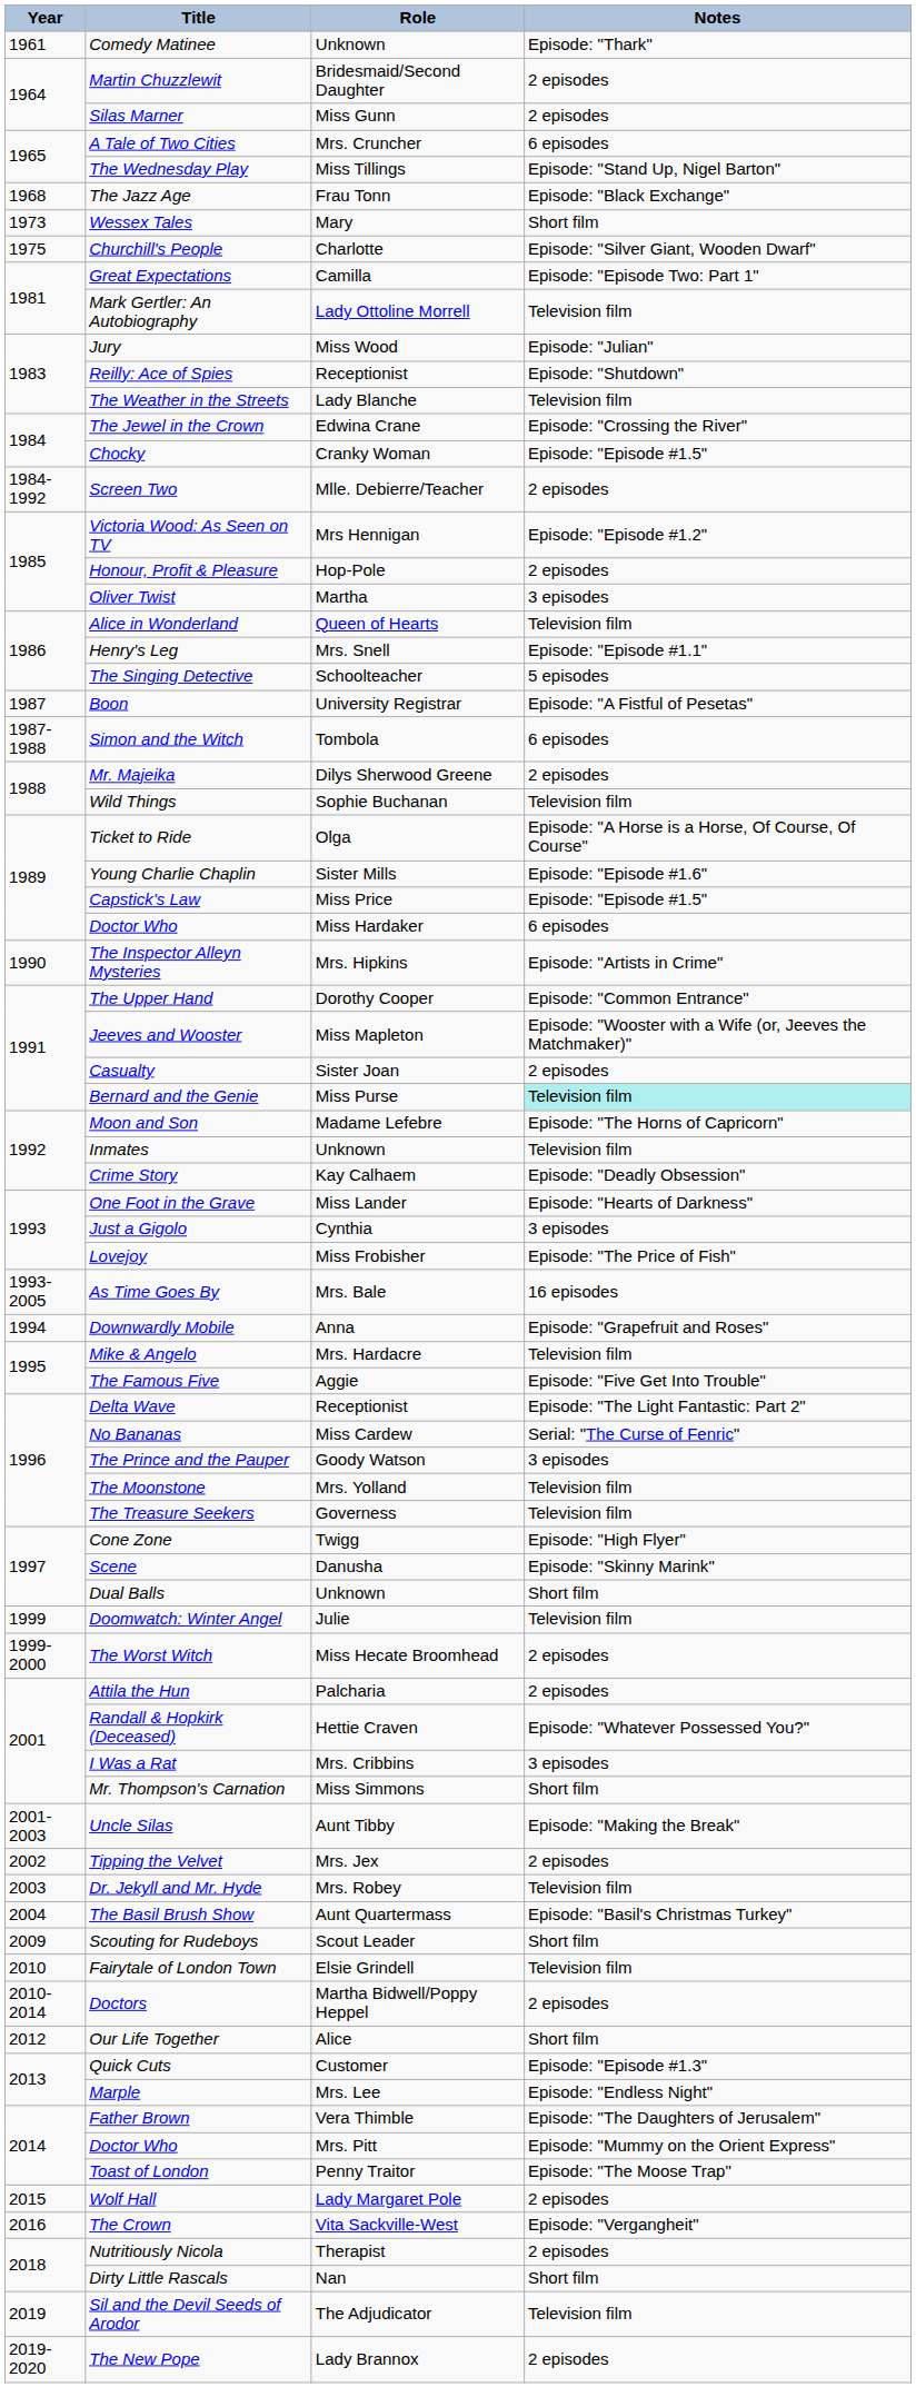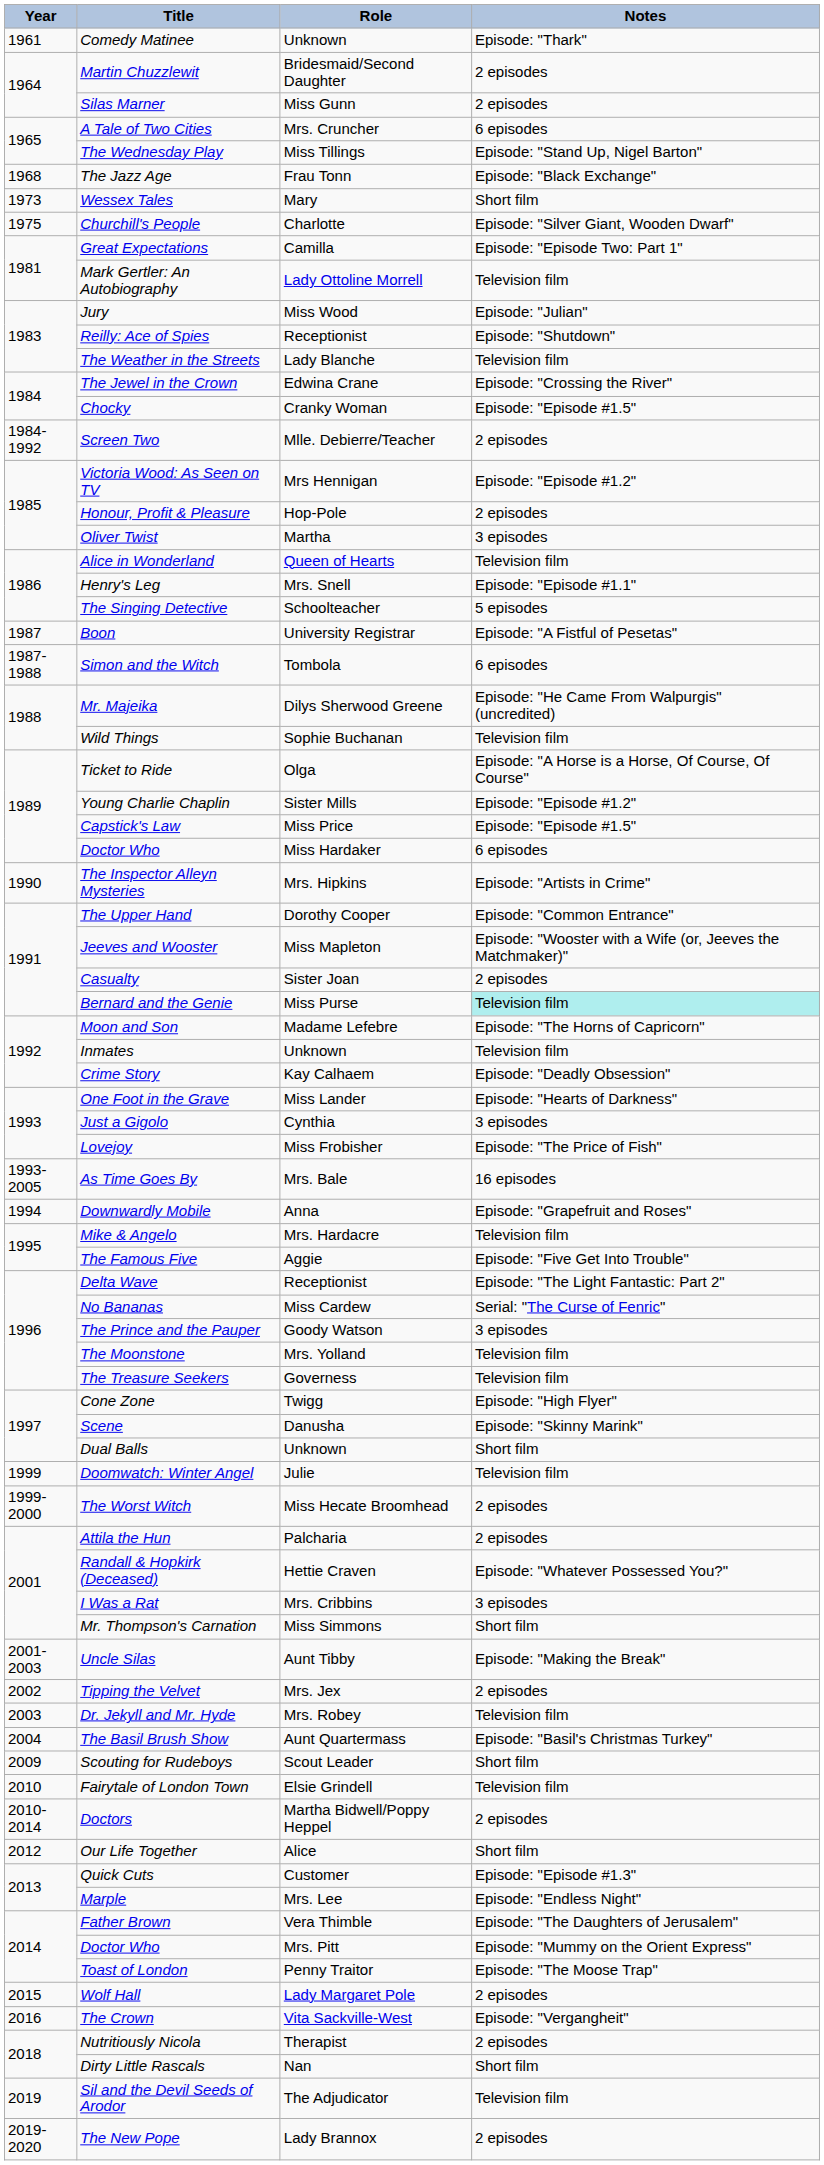Mr. Majeika | Notes: 2 episodes -> Episode: "He Came From Walpurgis" (uncredited)
Young Charlie Chaplin | Notes: Episode: "Episode #1.6" -> Episode: "Episode #1.2"
